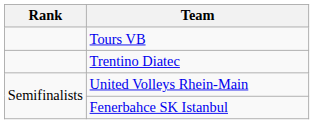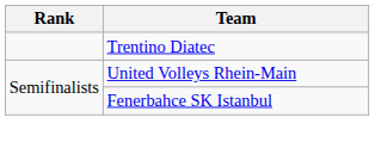- row: Tours VB
